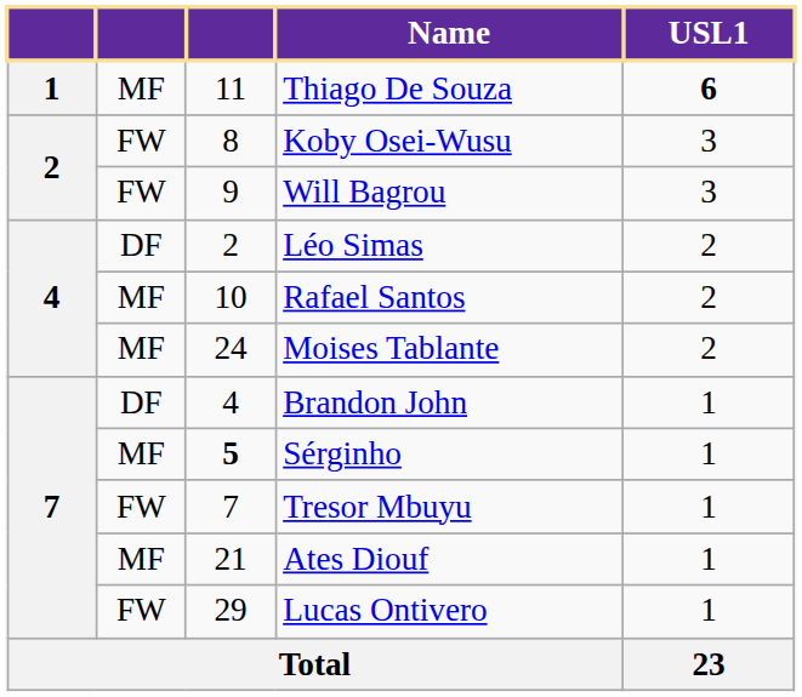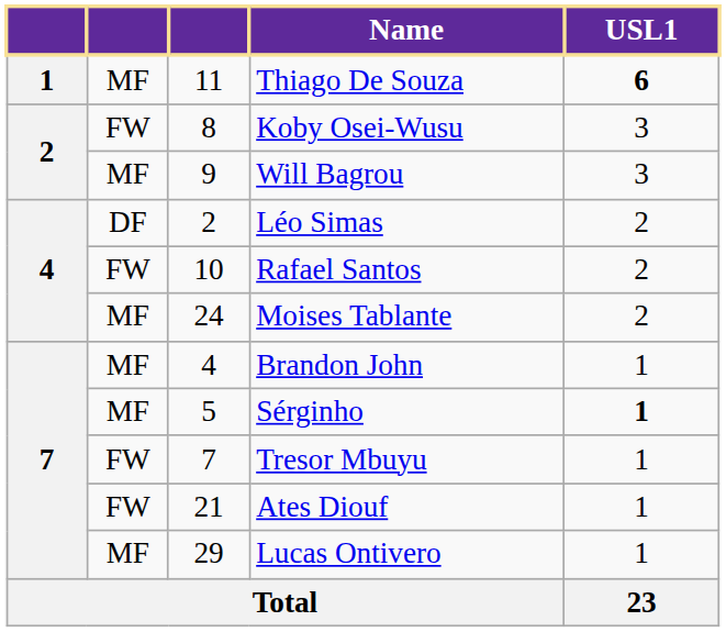Will Bagrou | column 2: FW -> MF
Rafael Santos | column 2: MF -> FW
Brandon John | column 2: DF -> MF
Sérginho | column 3: bold -> normal
Sérginho | USL1: normal -> bold
Ates Diouf | column 2: MF -> FW
Lucas Ontivero | column 2: FW -> MF
